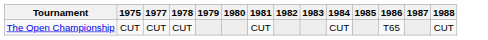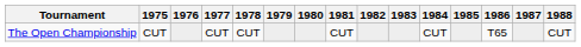+ column: 1976
